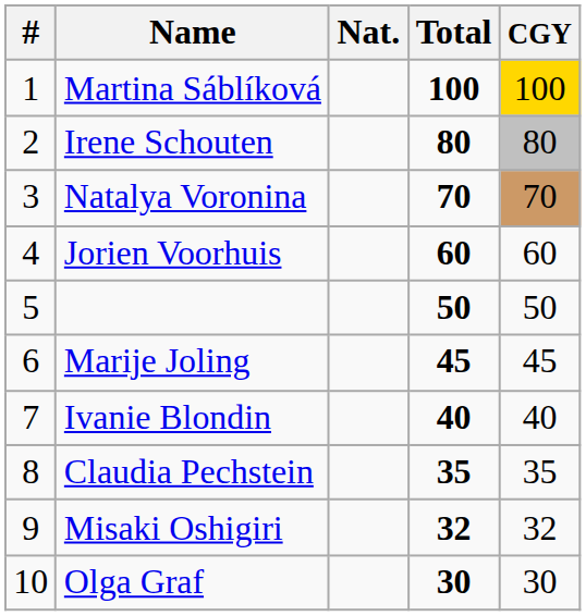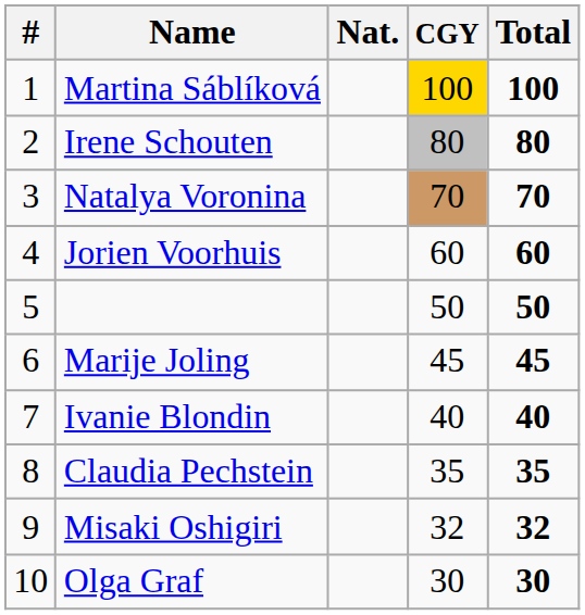columns swapped: CGY <-> Total
